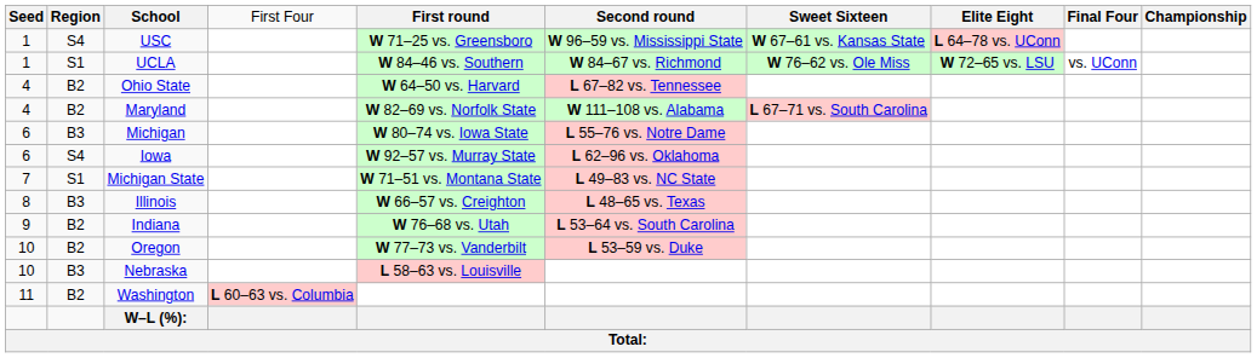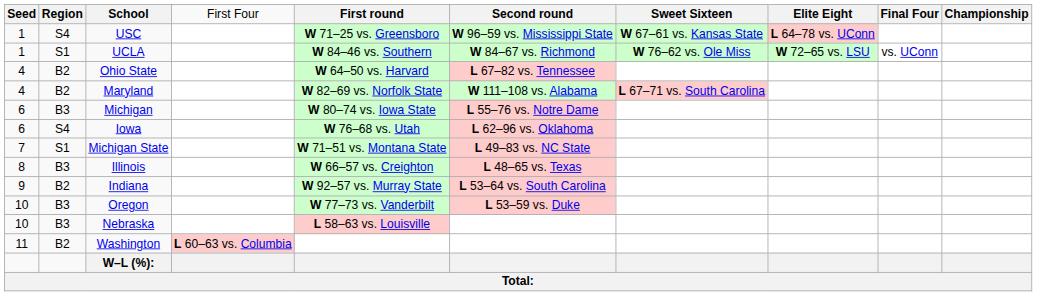Iowa | column 5: W 92–57 vs. Murray State -> W 76–68 vs. Utah
Indiana | column 5: W 76–68 vs. Utah -> W 92–57 vs. Murray State
Oregon | column 2: B2 -> B3
